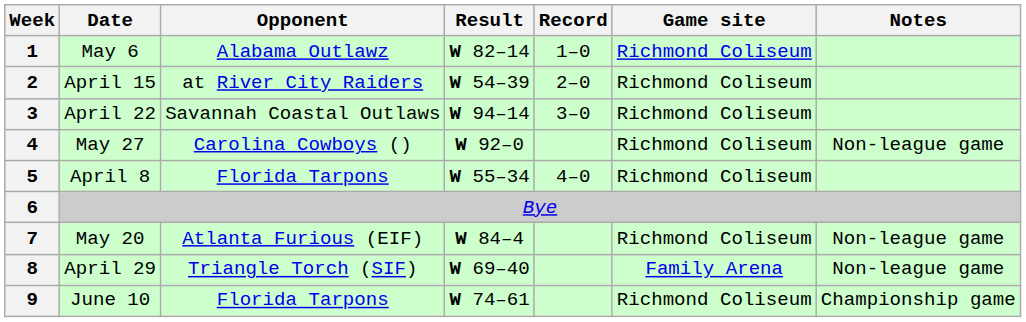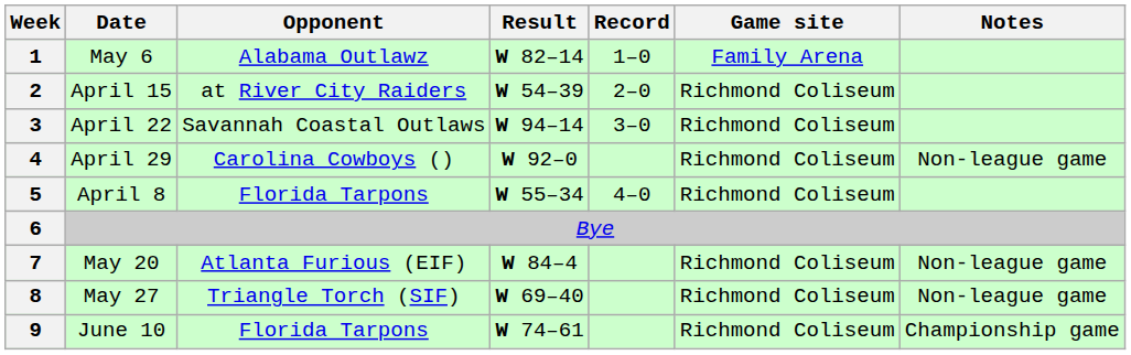1 | Game site: Richmond Coliseum -> Family Arena
4 | Date: May 27 -> April 29
8 | Date: April 29 -> May 27
8 | Game site: Family Arena -> Richmond Coliseum
